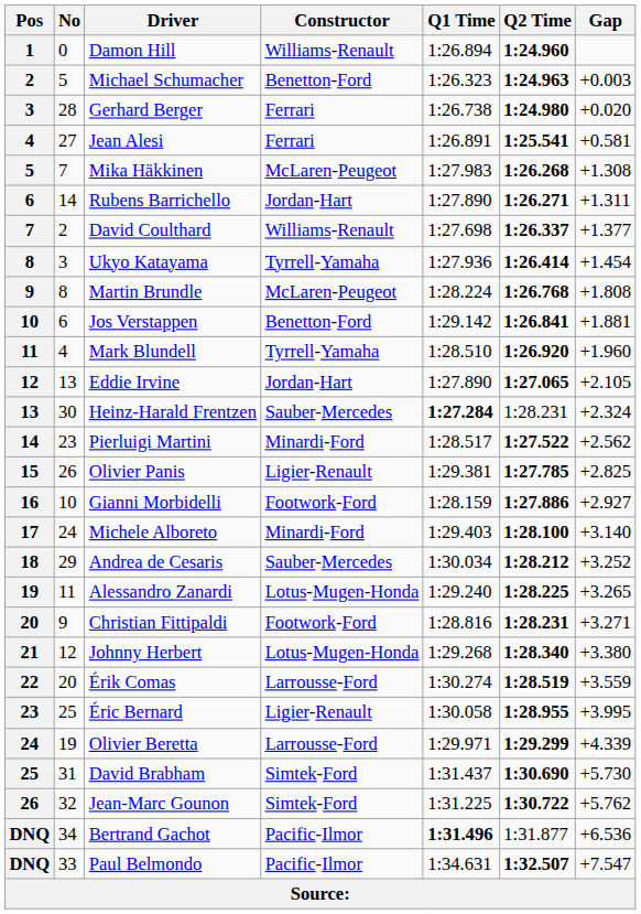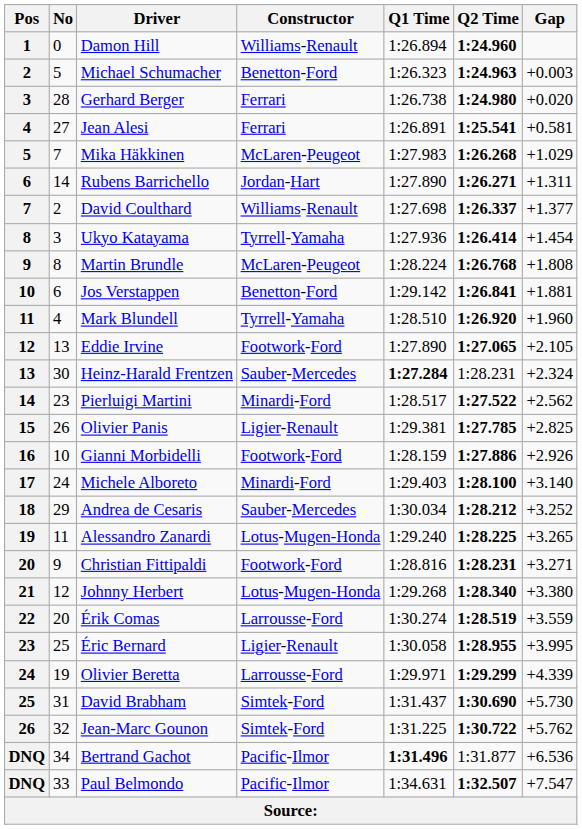Mika Häkkinen | Gap: +1.308 -> +1.029
Eddie Irvine | Constructor: Jordan-Hart -> Footwork-Ford
Gianni Morbidelli | Gap: +2.927 -> +2.926
